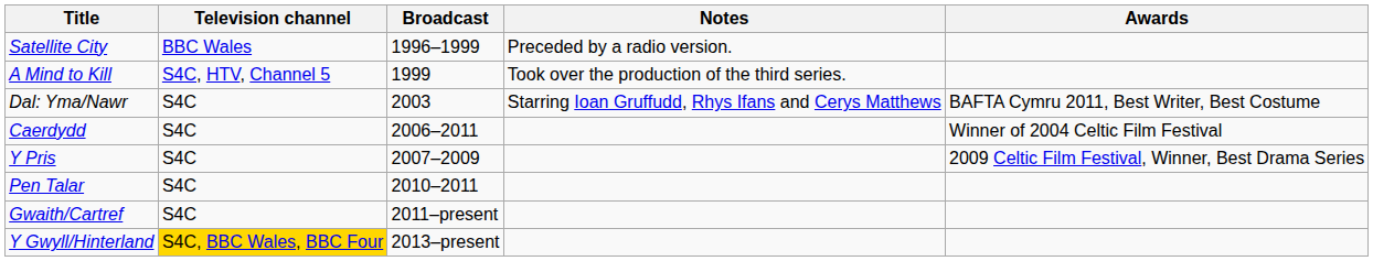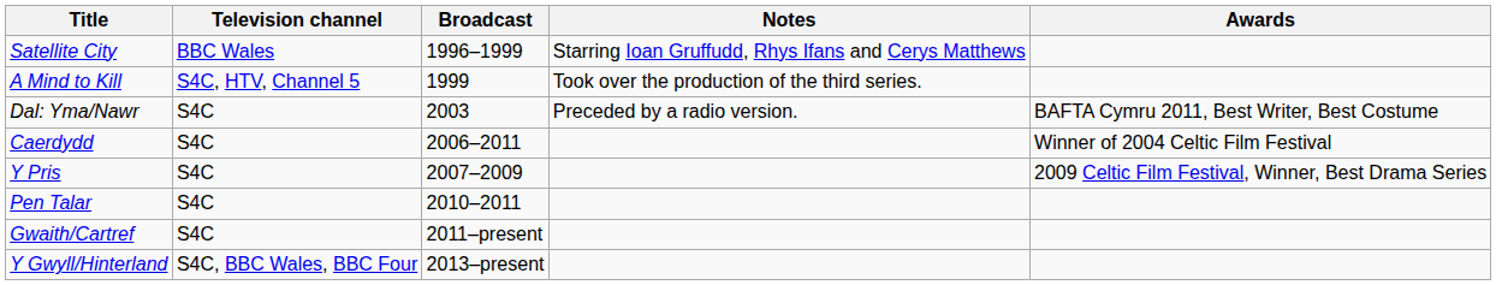Satellite City | Notes: Preceded by a radio version. -> Starring Ioan Gruffudd, Rhys Ifans and Cerys Matthews
Dal: Yma/Nawr | Notes: Starring Ioan Gruffudd, Rhys Ifans and Cerys Matthews -> Preceded by a radio version.
Y Gwyll/Hinterland | Television channel: gold background -> no background
